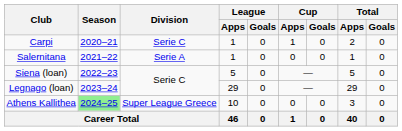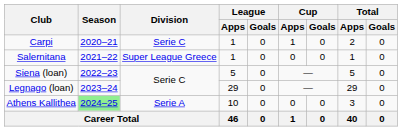Salernitana | Division: Serie A -> Super League Greece
Athens Kallithea | Division: Super League Greece -> Serie A
